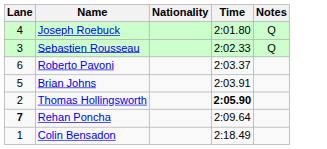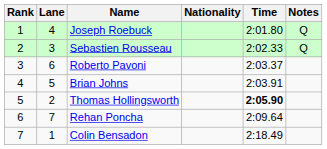+ column: Rank | 1 | 2 | 3 | 4 | 5 | 6 | 7
Rehan Poncha | Lane: bold -> normal
